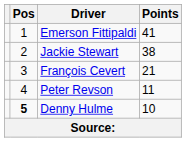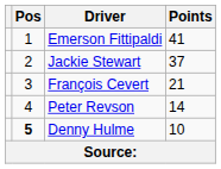Jackie Stewart | Points: 38 -> 37
Peter Revson | Points: 11 -> 14
